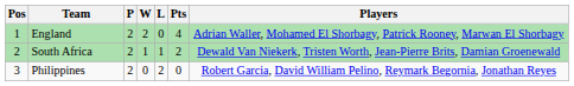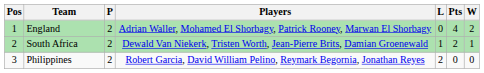columns swapped: W <-> Players
